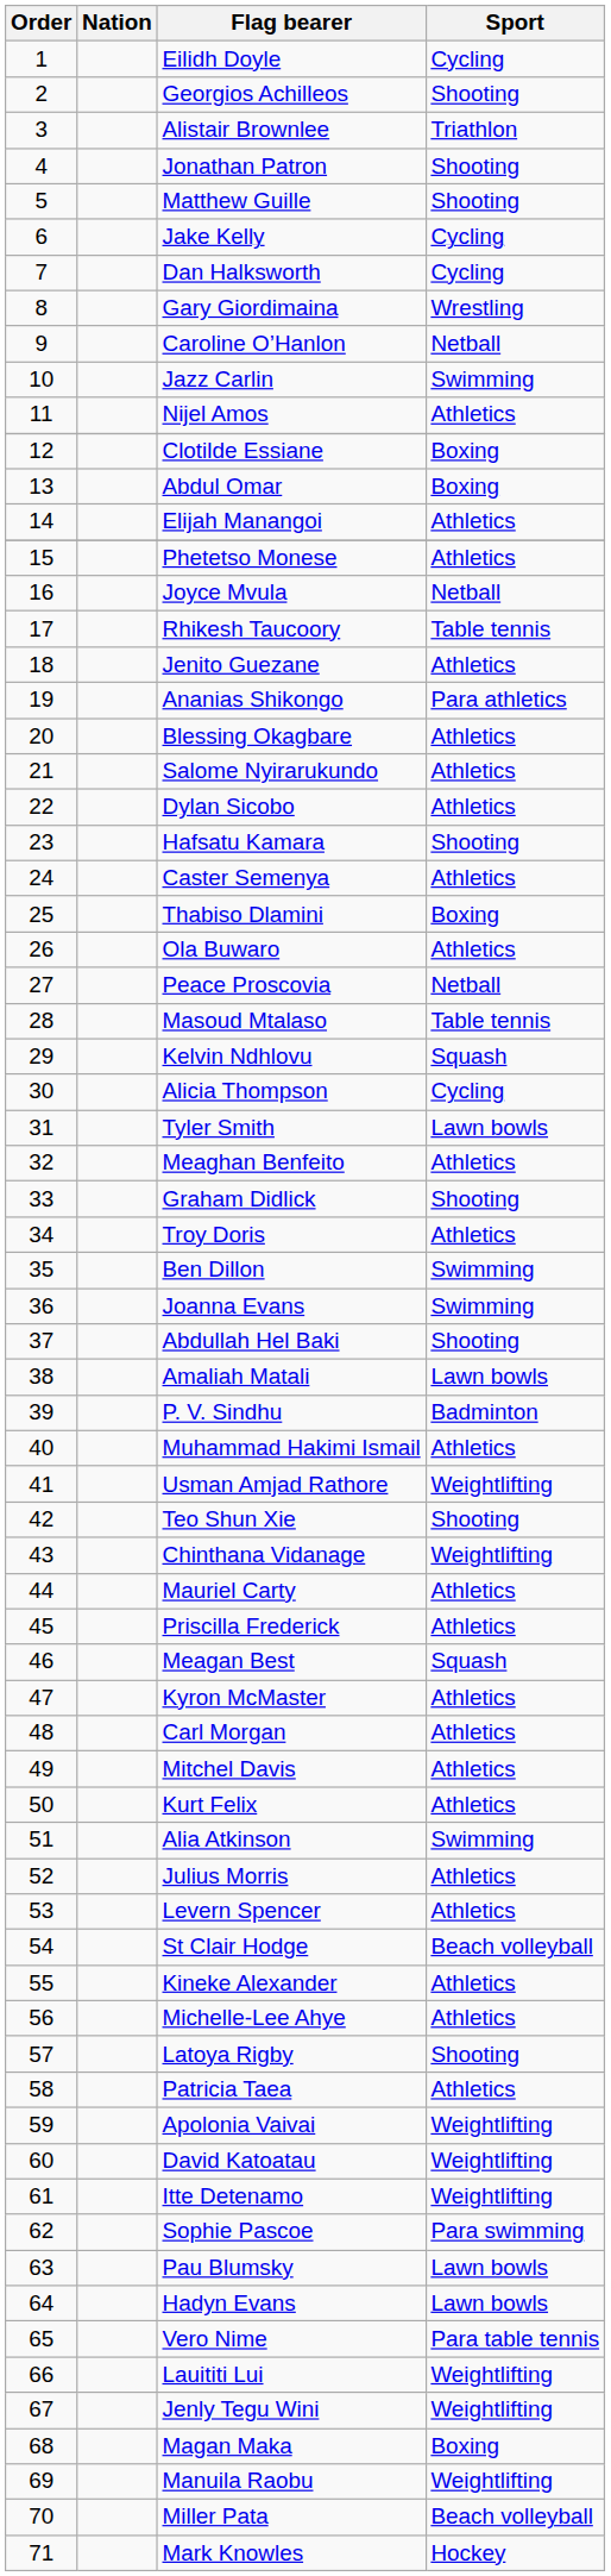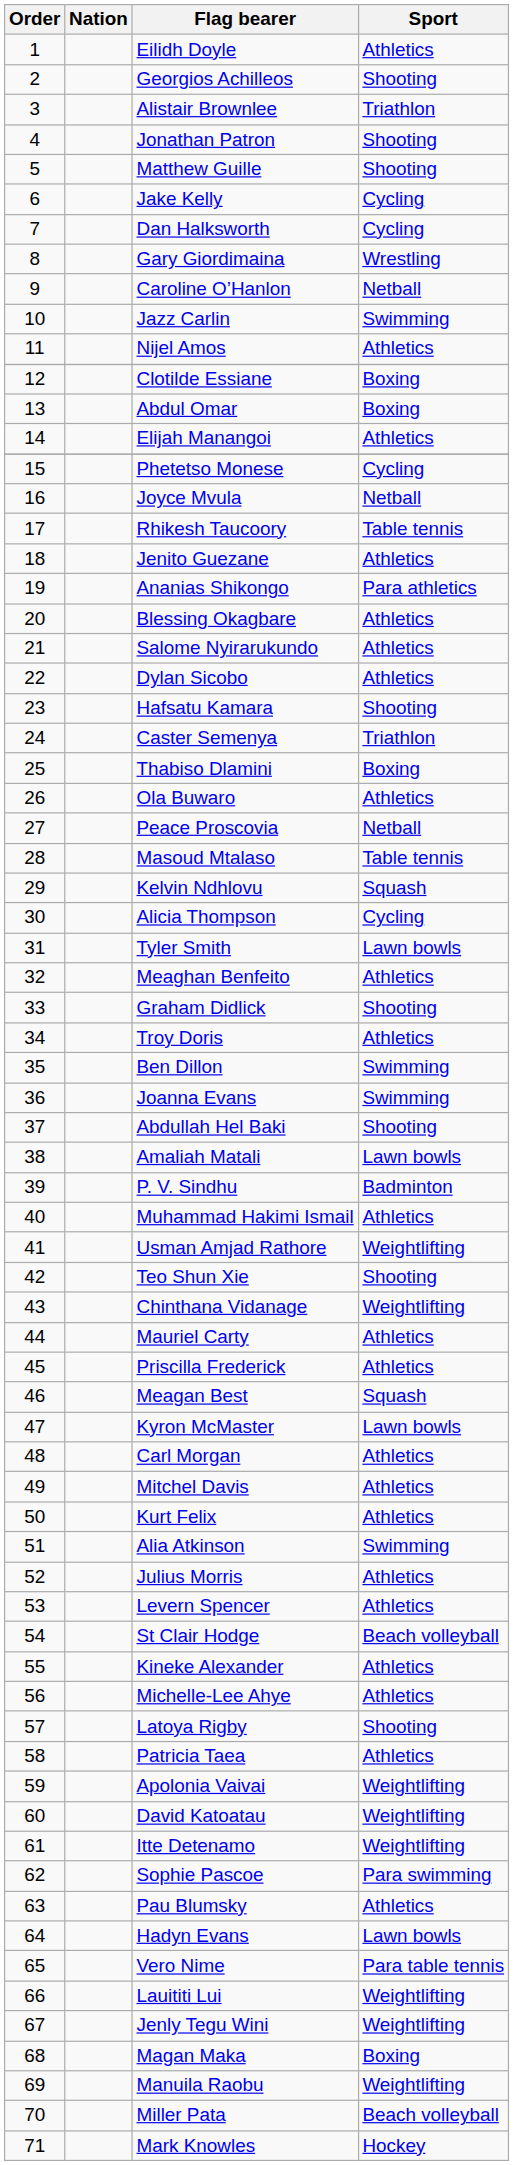Eilidh Doyle | Sport: Cycling -> Athletics
Phetetso Monese | Sport: Athletics -> Cycling
Caster Semenya | Sport: Athletics -> Triathlon
Kyron McMaster | Sport: Athletics -> Lawn bowls
Pau Blumsky | Sport: Lawn bowls -> Athletics
